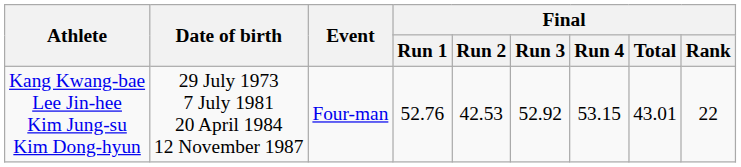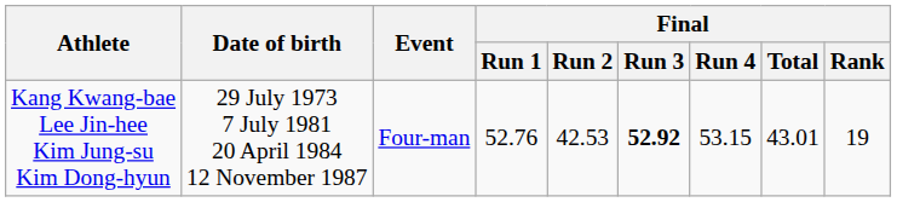Kang Kwang-bae Lee Jin-hee Kim Jung-su Kim Dong-hyun | Final / Run 3: normal -> bold
Kang Kwang-bae Lee Jin-hee Kim Jung-su Kim Dong-hyun | Final / Rank: 22 -> 19
